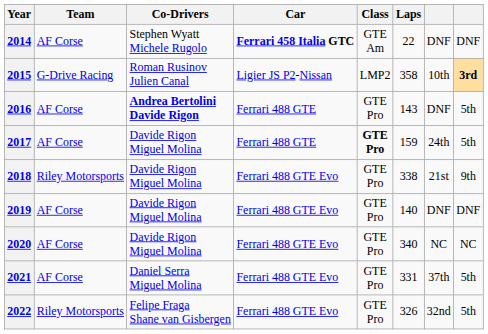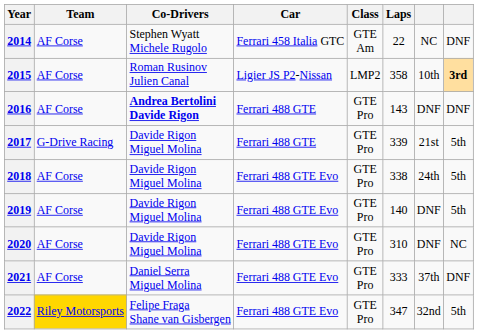2014 | Car: bold -> normal
2014 | column 7: DNF -> NC
2015 | Team: G-Drive Racing -> AF Corse
2016 | column 8: 5th -> DNF
2017 | Team: AF Corse -> G-Drive Racing
2017 | Class: bold -> normal
2017 | Laps: 159 -> 339
2017 | column 7: 24th -> 21st
2018 | Team: Riley Motorsports -> AF Corse
2018 | column 7: 21st -> 24th
2018 | column 8: 9th -> 5th
2019 | column 8: DNF -> 5th
2020 | Laps: 340 -> 310
2020 | column 7: NC -> DNF
2021 | Laps: 331 -> 333
2021 | column 8: 5th -> DNF
2022 | Team: no background -> gold background
2022 | Laps: 326 -> 347
